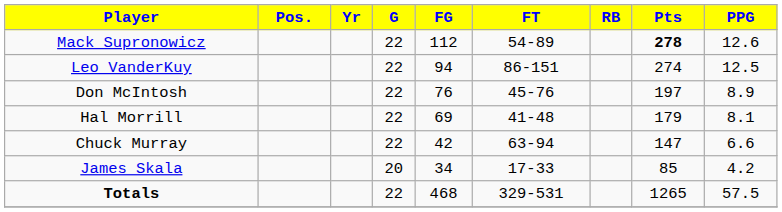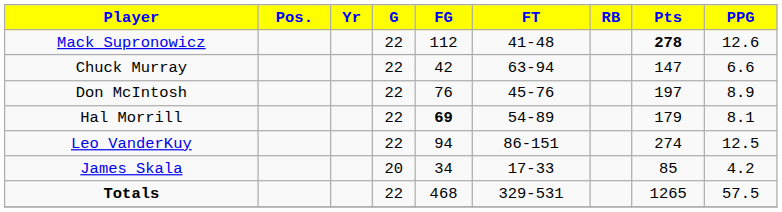Mack Supronowicz | FT: 54-89 -> 41-48
rows swapped: Leo VanderKuy <-> Chuck Murray
Hal Morrill | FG: normal -> bold
Hal Morrill | FT: 41-48 -> 54-89
